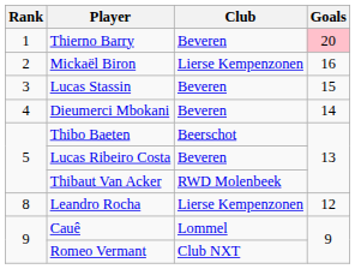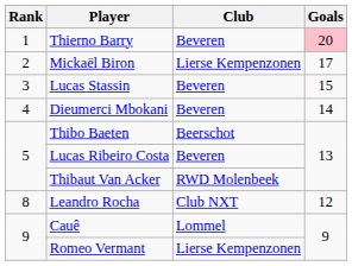Mickaël Biron | Goals: 16 -> 17
Leandro Rocha | Club: Lierse Kempenzonen -> Club NXT
Romeo Vermant | Club: Club NXT -> Lierse Kempenzonen
